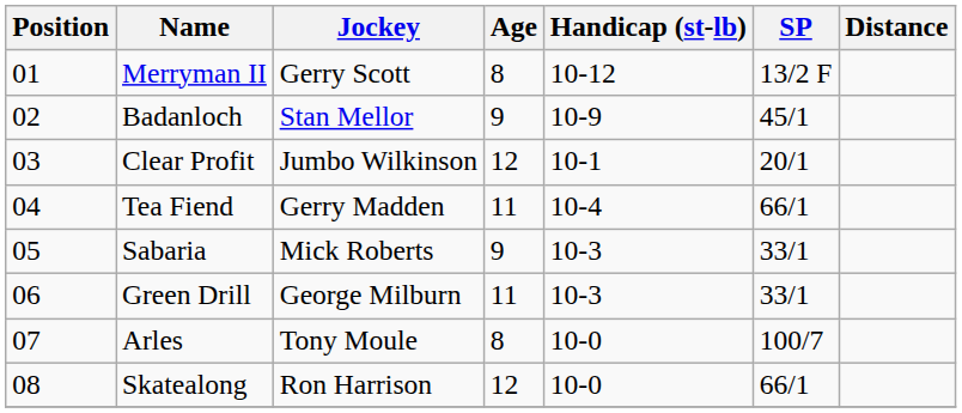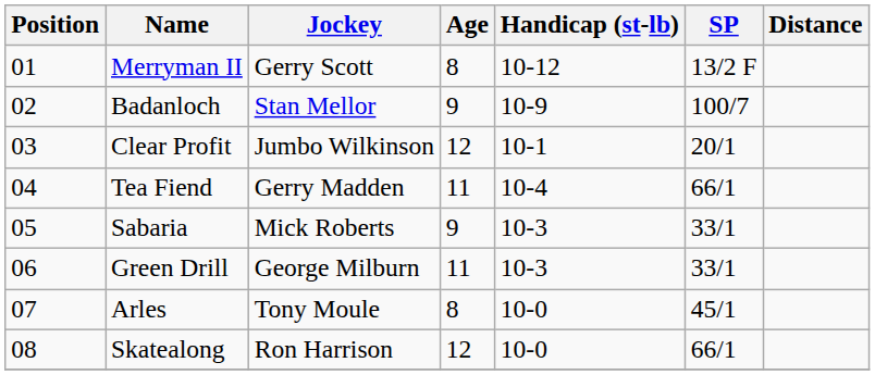Badanloch | SP: 45/1 -> 100/7
Arles | SP: 100/7 -> 45/1
